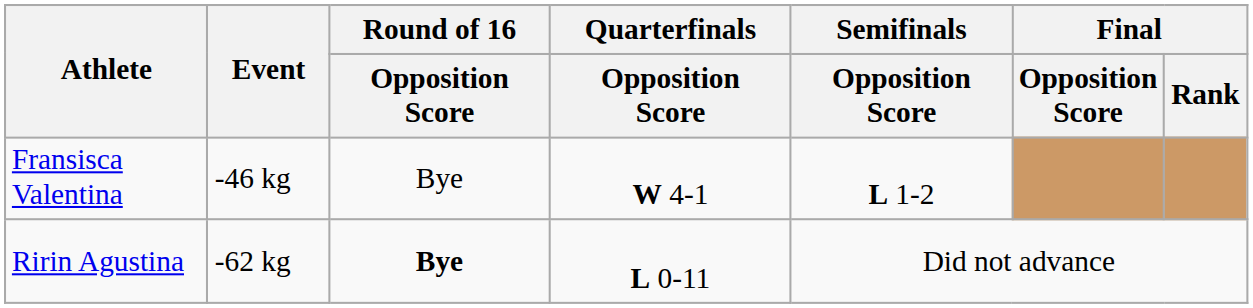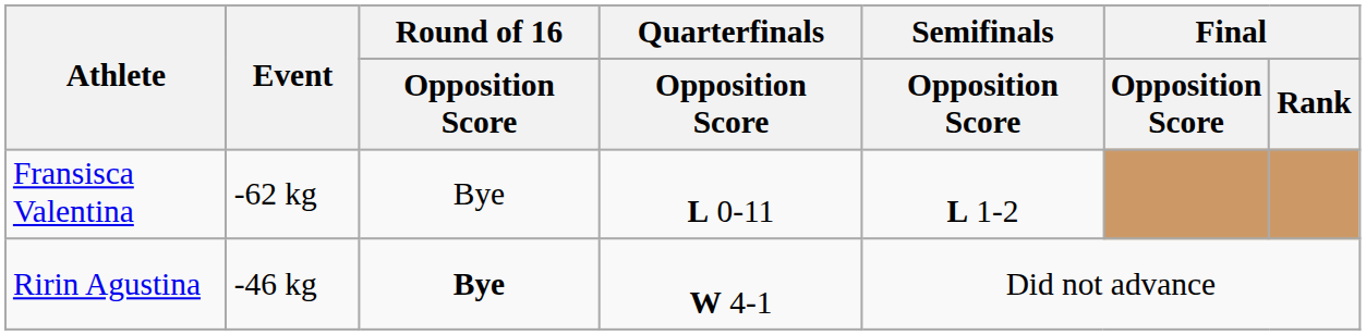Fransisca Valentina | Event: -46 kg -> -62 kg
Fransisca Valentina | Quarterfinals / Opposition Score: W 4-1 -> L 0-11
Ririn Agustina | Event: -62 kg -> -46 kg
Ririn Agustina | Quarterfinals / Opposition Score: L 0-11 -> W 4-1
